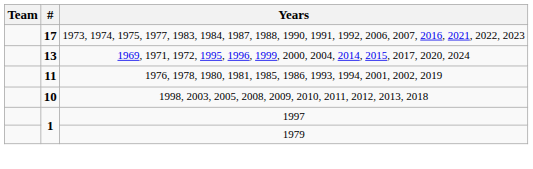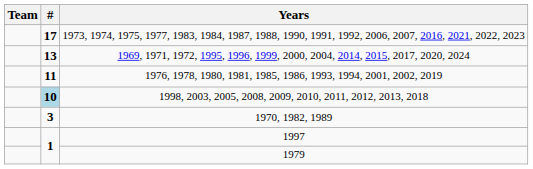1998, 2003, 2005, 2008, 2009, 2010, 2011, 2012, 2013, 2018 | #: no background -> lightblue background
+ row: 3 | 1970, 1982, 1989
